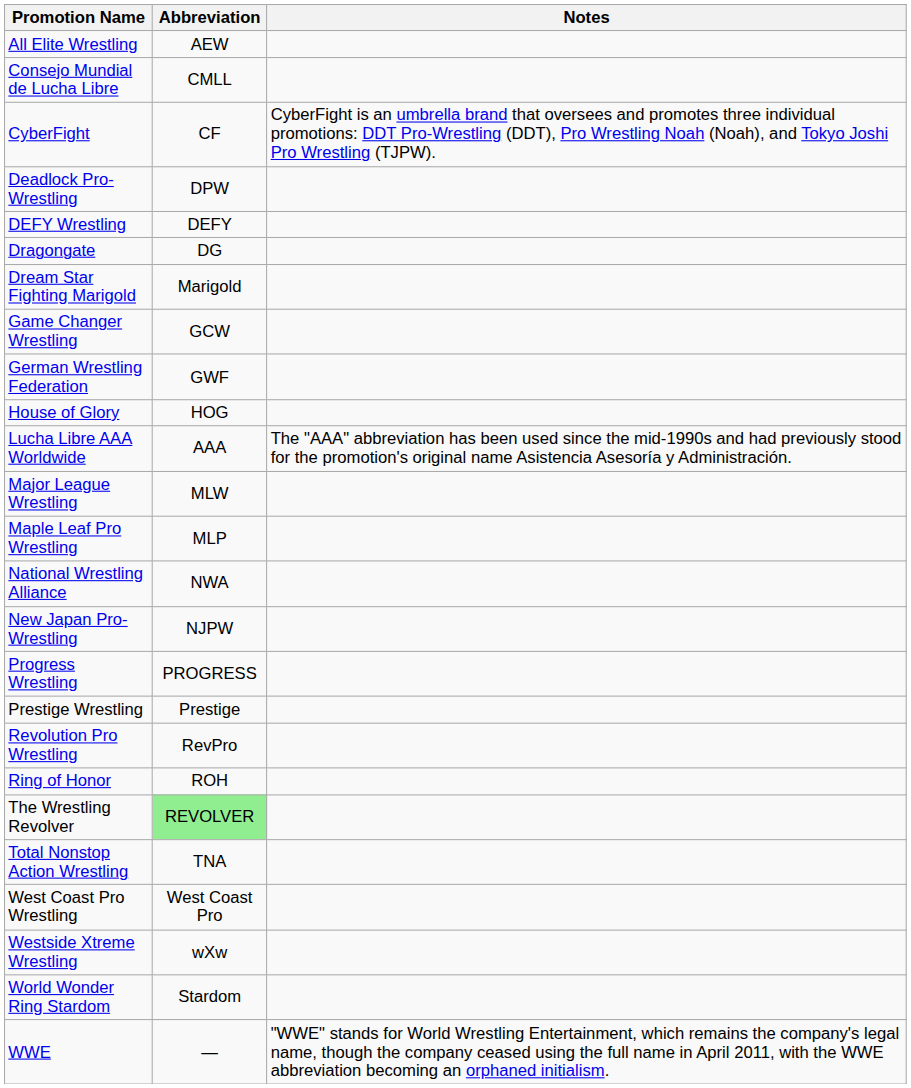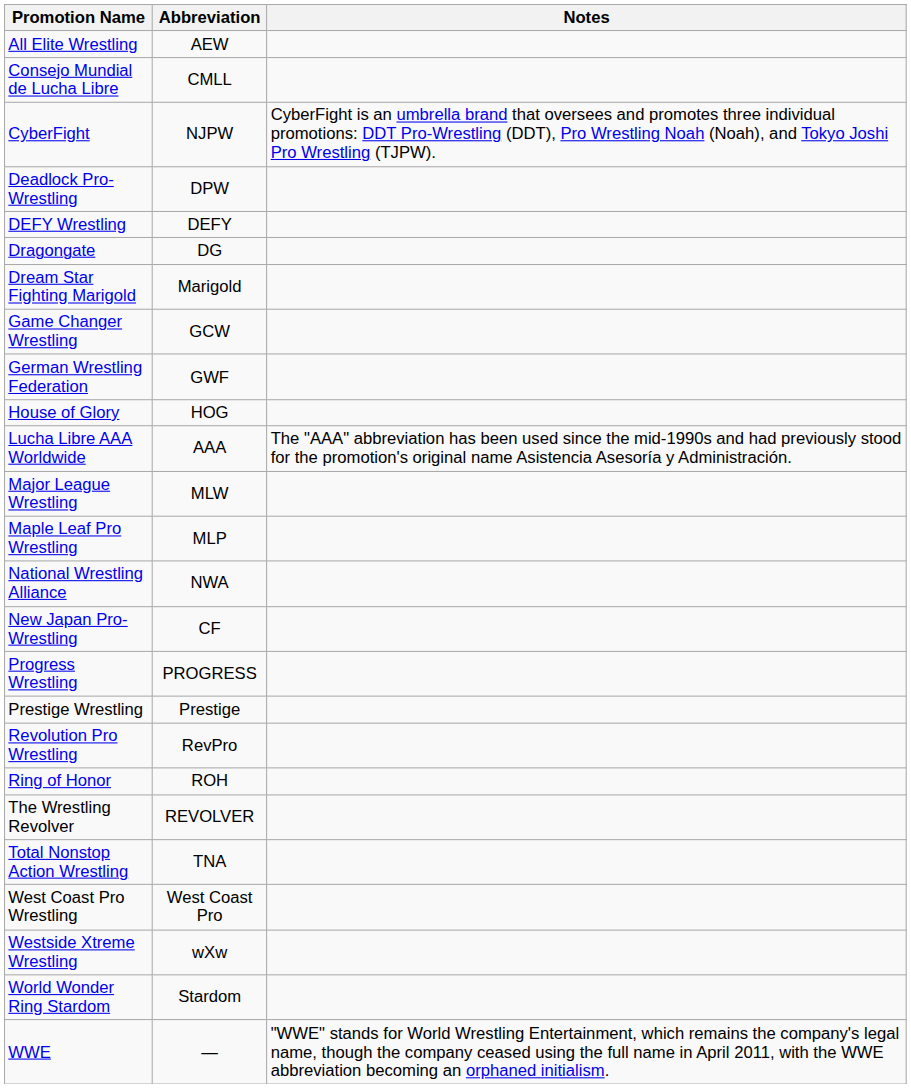CyberFight | Abbreviation: CF -> NJPW
New Japan Pro-Wrestling | Abbreviation: NJPW -> CF
The Wrestling Revolver | Abbreviation: lightgreen background -> no background
